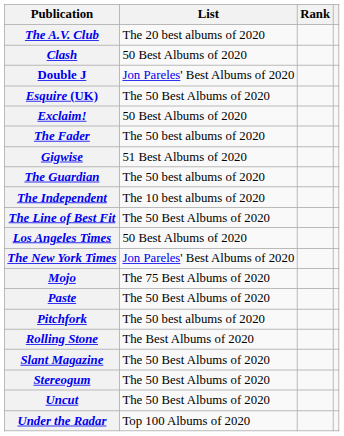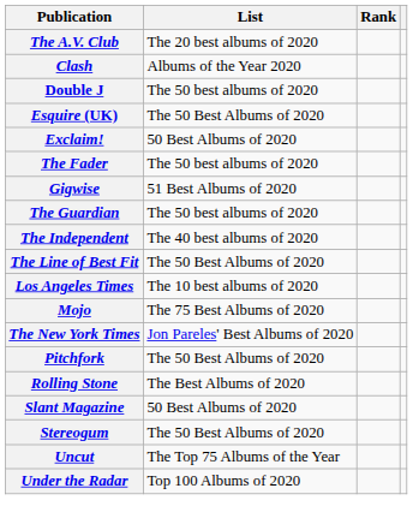Clash | List: 50 Best Albums of 2020 -> Albums of the Year 2020
Double J | List: Jon Pareles' Best Albums of 2020 -> The 50 best albums of 2020
The Independent | List: The 10 best albums of 2020 -> The 40 best albums of 2020
Los Angeles Times | List: 50 Best Albums of 2020 -> The 10 best albums of 2020
rows swapped: Mojo <-> The New York Times
- row: Paste | The 50 Best Albums of 2020
Pitchfork | List: The 50 best albums of 2020 -> The 50 Best Albums of 2020
Slant Magazine | List: The 50 Best Albums of 2020 -> 50 Best Albums of 2020
Uncut | List: The 50 Best Albums of 2020 -> The Top 75 Albums of the Year
